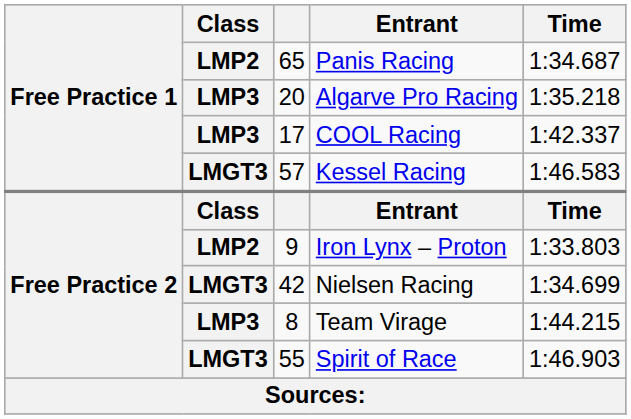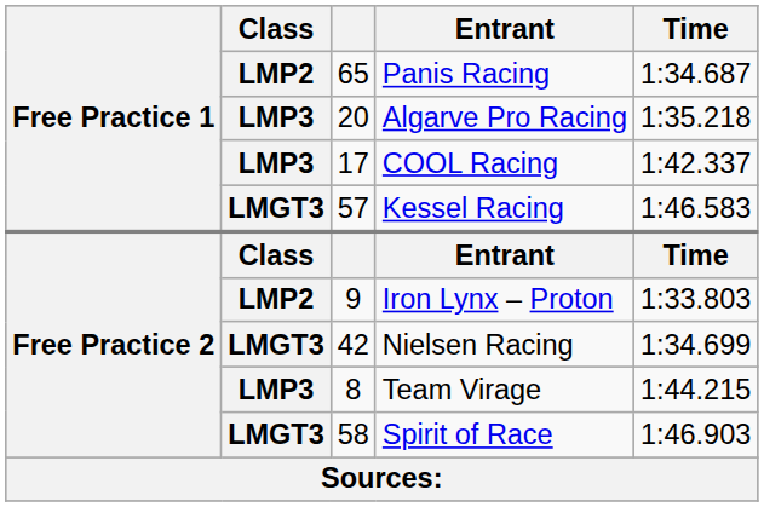Spirit of Race | column 3: 55 -> 58
